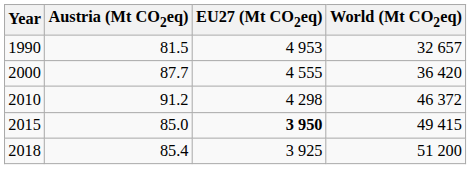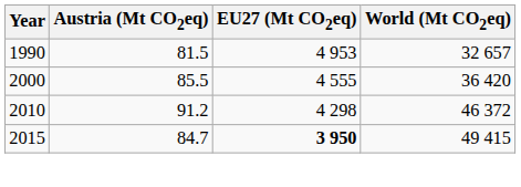2000 | Austria (Mt CO2eq): 87.7 -> 85.5
2015 | Austria (Mt CO2eq): 85.0 -> 84.7
- row: 2018 | 85.4 | 3 925 | 51 200
